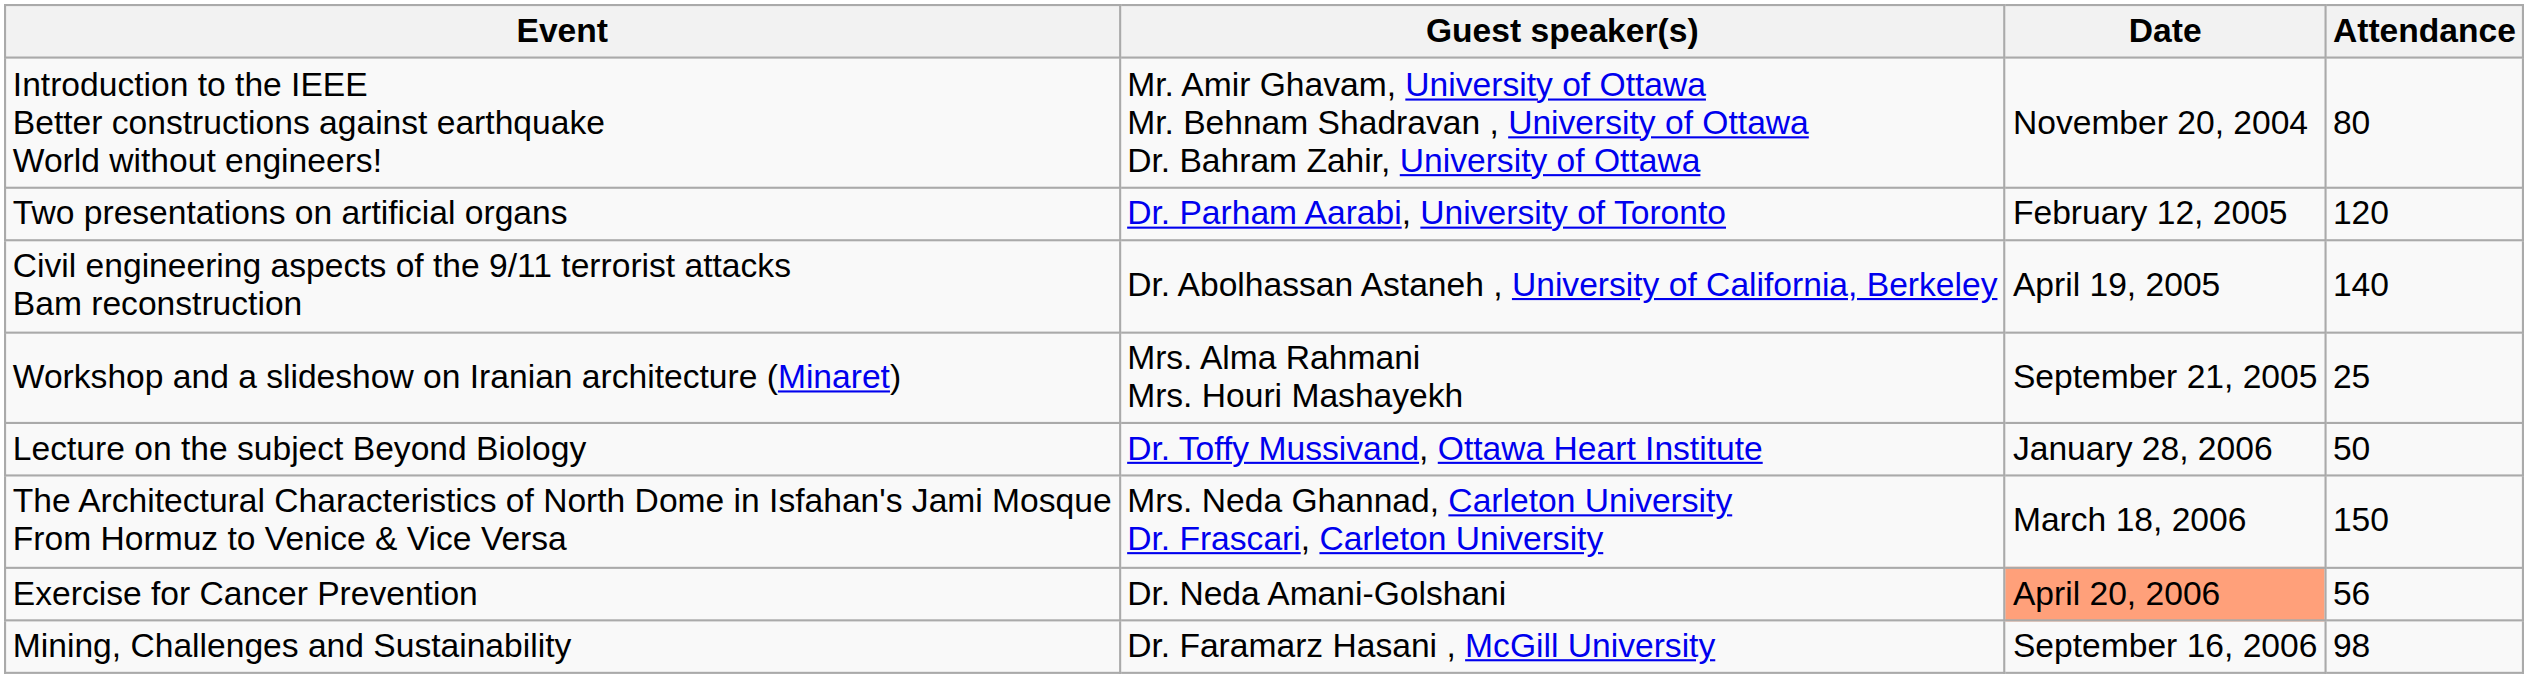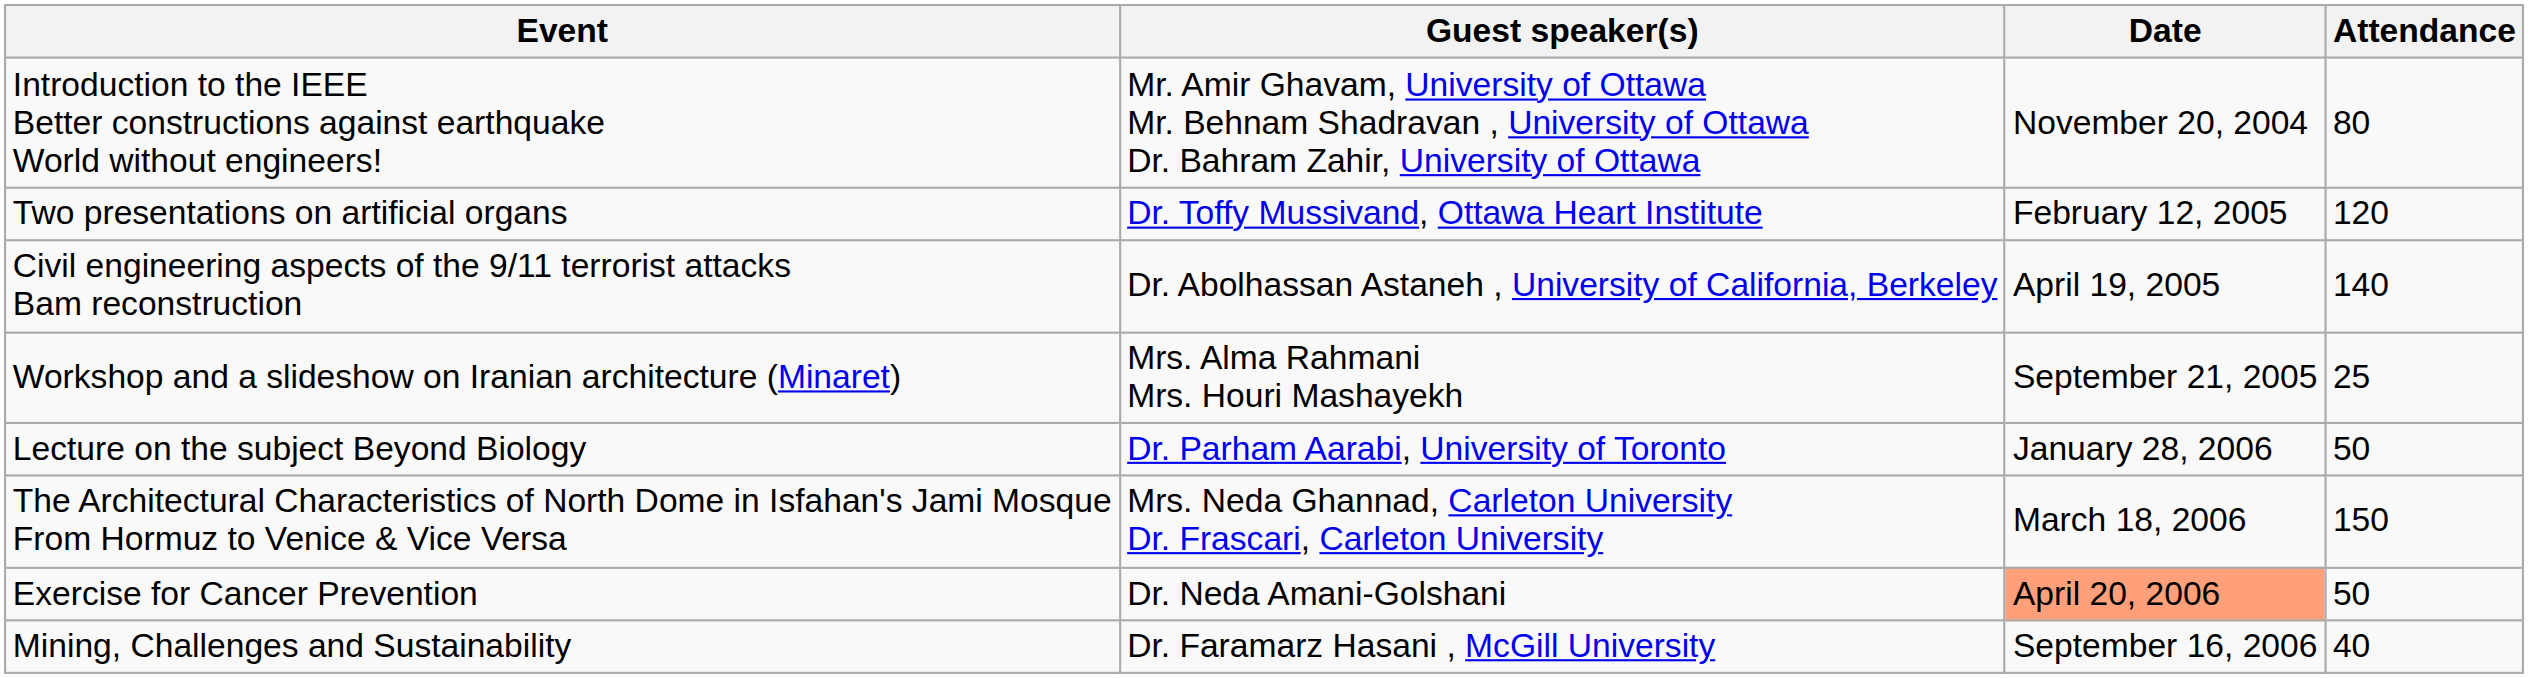Two presentations on artificial organs | Guest speaker(s): Dr. Parham Aarabi, University of Toronto -> Dr. Toffy Mussivand, Ottawa Heart Institute
Lecture on the subject Beyond Biology | Guest speaker(s): Dr. Toffy Mussivand, Ottawa Heart Institute -> Dr. Parham Aarabi, University of Toronto
Exercise for Cancer Prevention | Attendance: 56 -> 50
Mining, Challenges and Sustainability | Attendance: 98 -> 40
